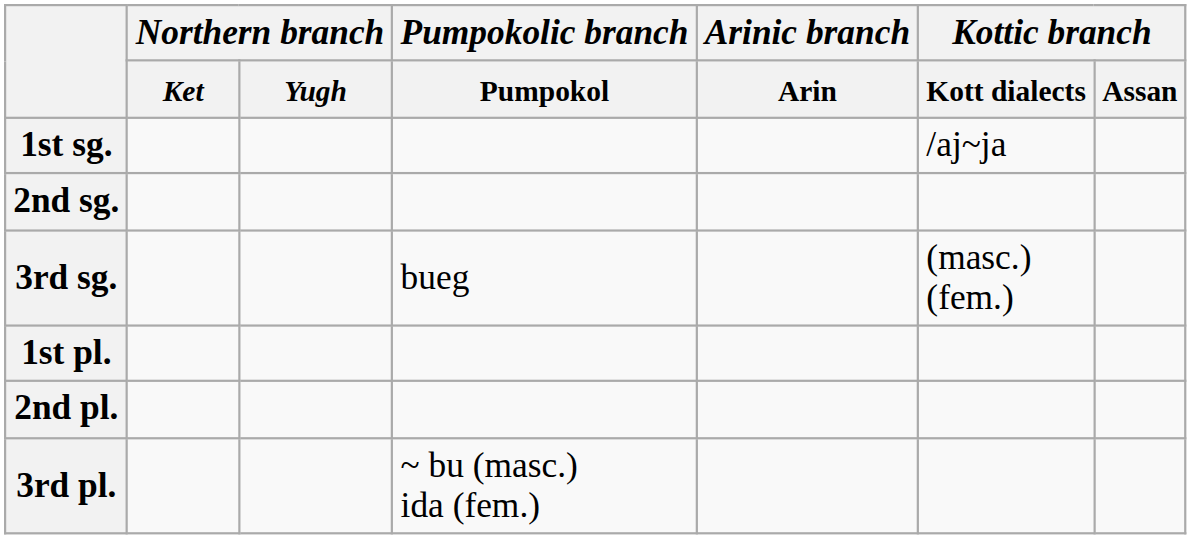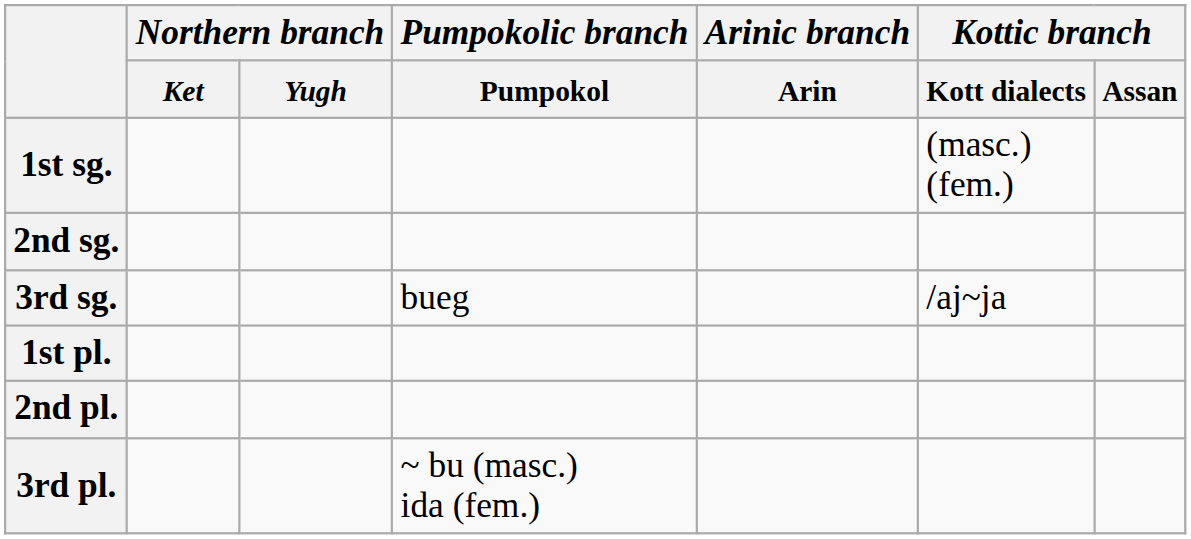1st sg. | Kottic branch / Kott dialects: /aj~ja -> (masc.) (fem.)
3rd sg. | Kottic branch / Kott dialects: (masc.) (fem.) -> /aj~ja
